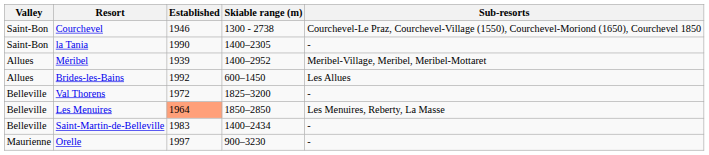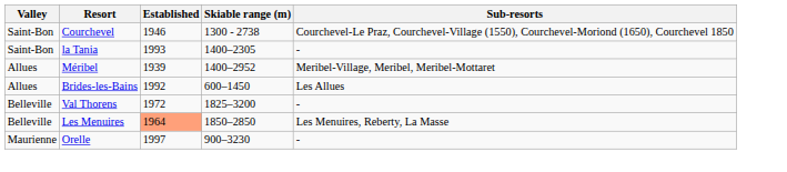la Tania | Established: 1990 -> 1993
- row: Belleville | Saint-Martin-de-Belleville | 1983 | 1400–2434 | -
